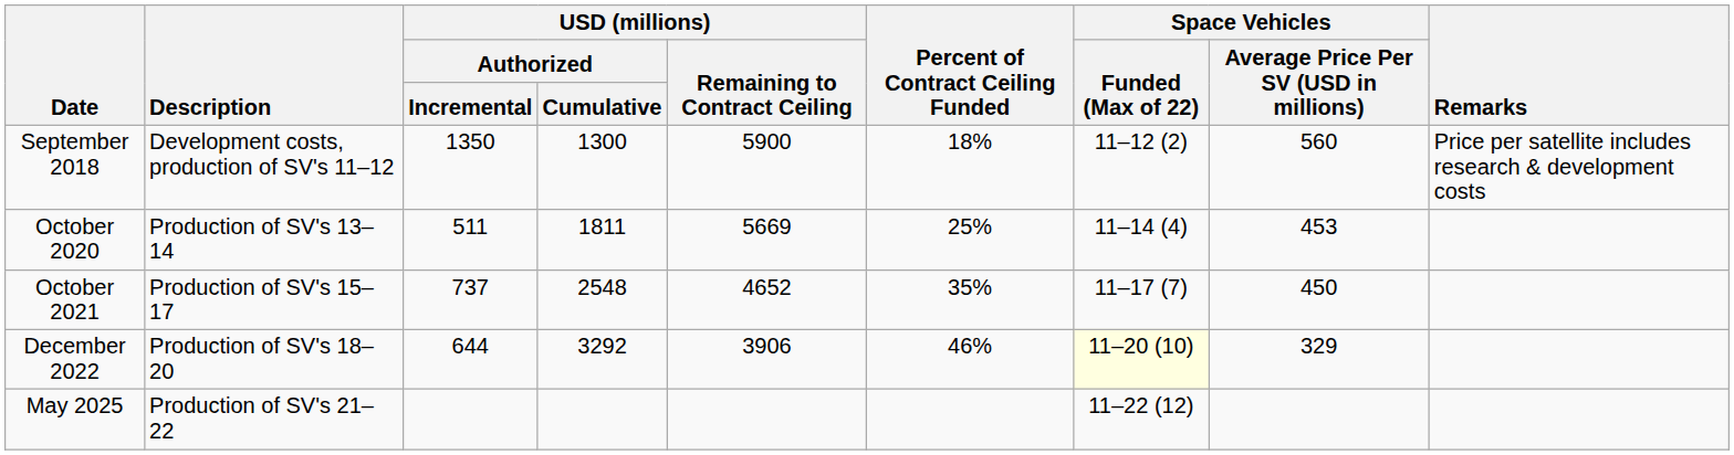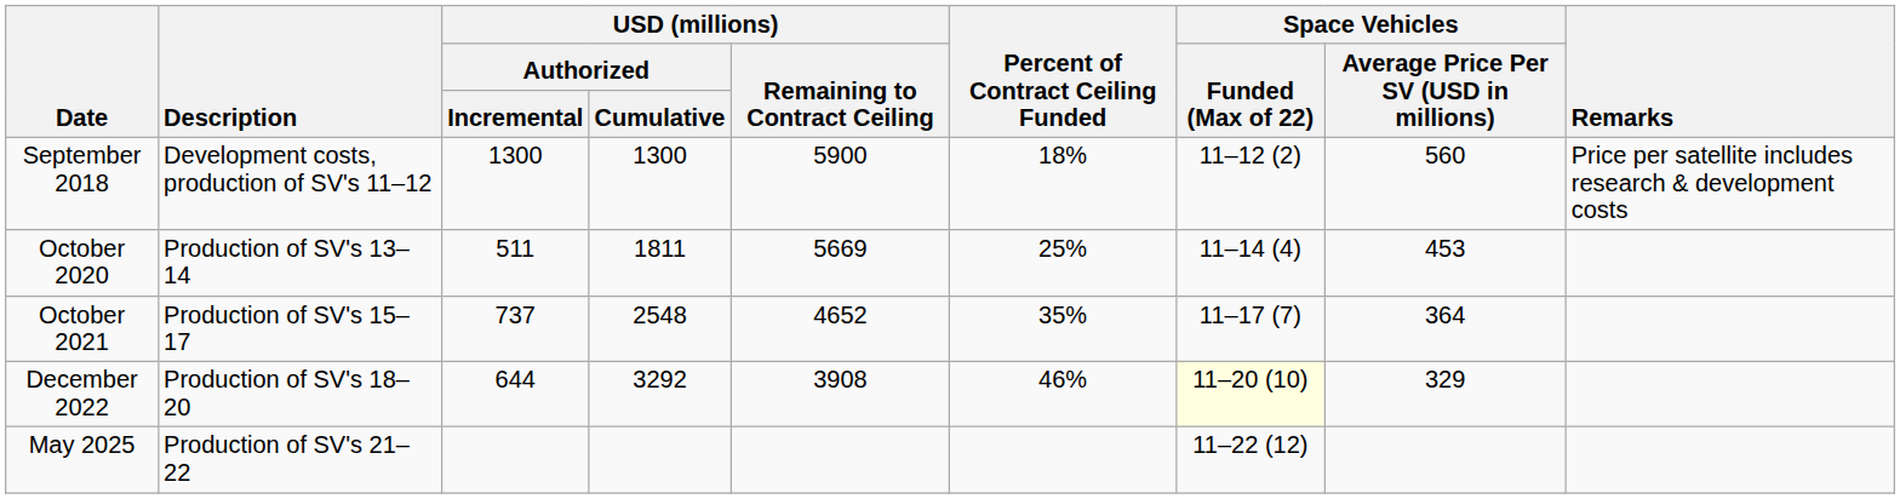September 2018 | USD (millions) / Authorized / Incremental: 1350 -> 1300
October 2021 | Space Vehicles / Average Price Per SV (USD in millions): 450 -> 364
December 2022 | USD (millions) / Remaining to Contract Ceiling: 3906 -> 3908
